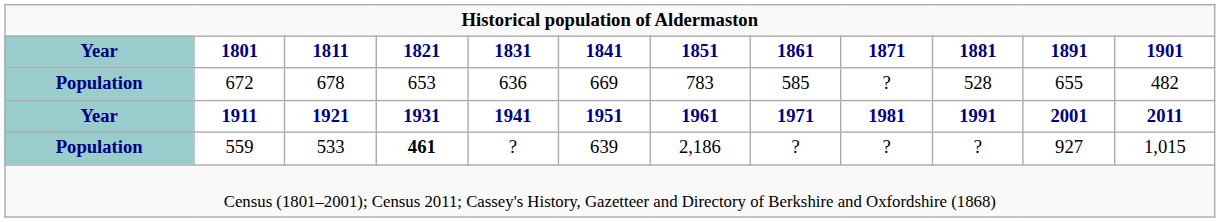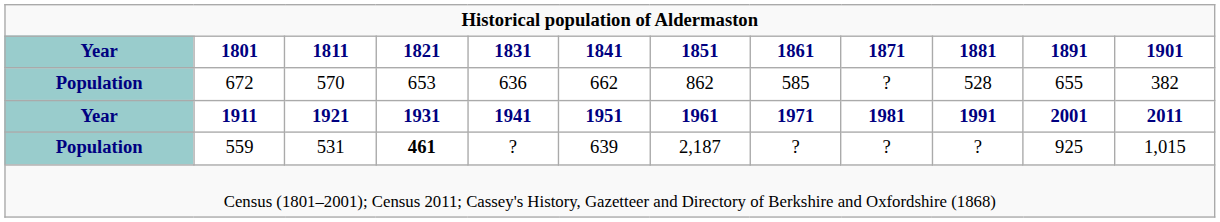672 | 1811: 678 -> 570
672 | 1841: 669 -> 662
672 | 1851: 783 -> 862
672 | 1901: 482 -> 382
559 | 1811: 533 -> 531
559 | 1851: 2,186 -> 2,187
559 | 1891: 927 -> 925
